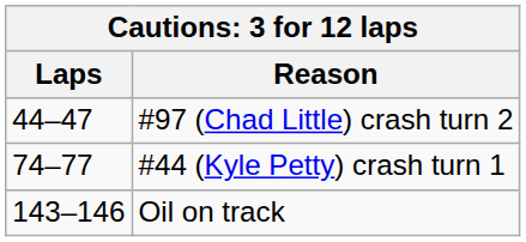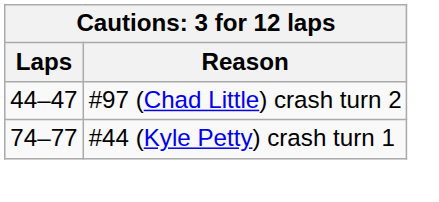- row: 143–146 | Oil on track
